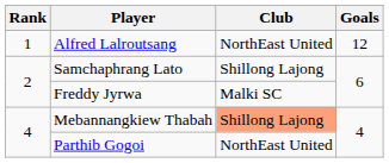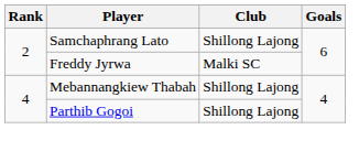- row: 1 | Alfred Lalroutsang | NorthEast United | 12
Mebannangkiew Thabah | Club: lightsalmon background -> no background
Parthib Gogoi | Club: NorthEast United -> Shillong Lajong
